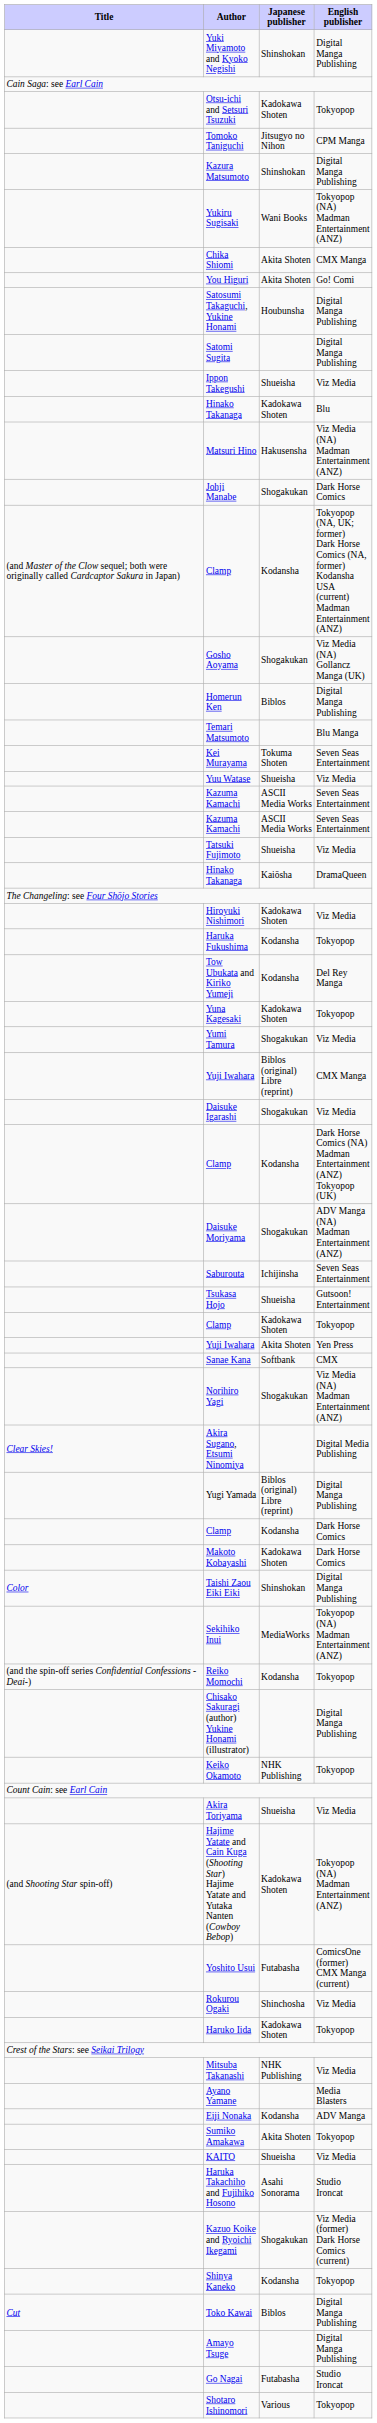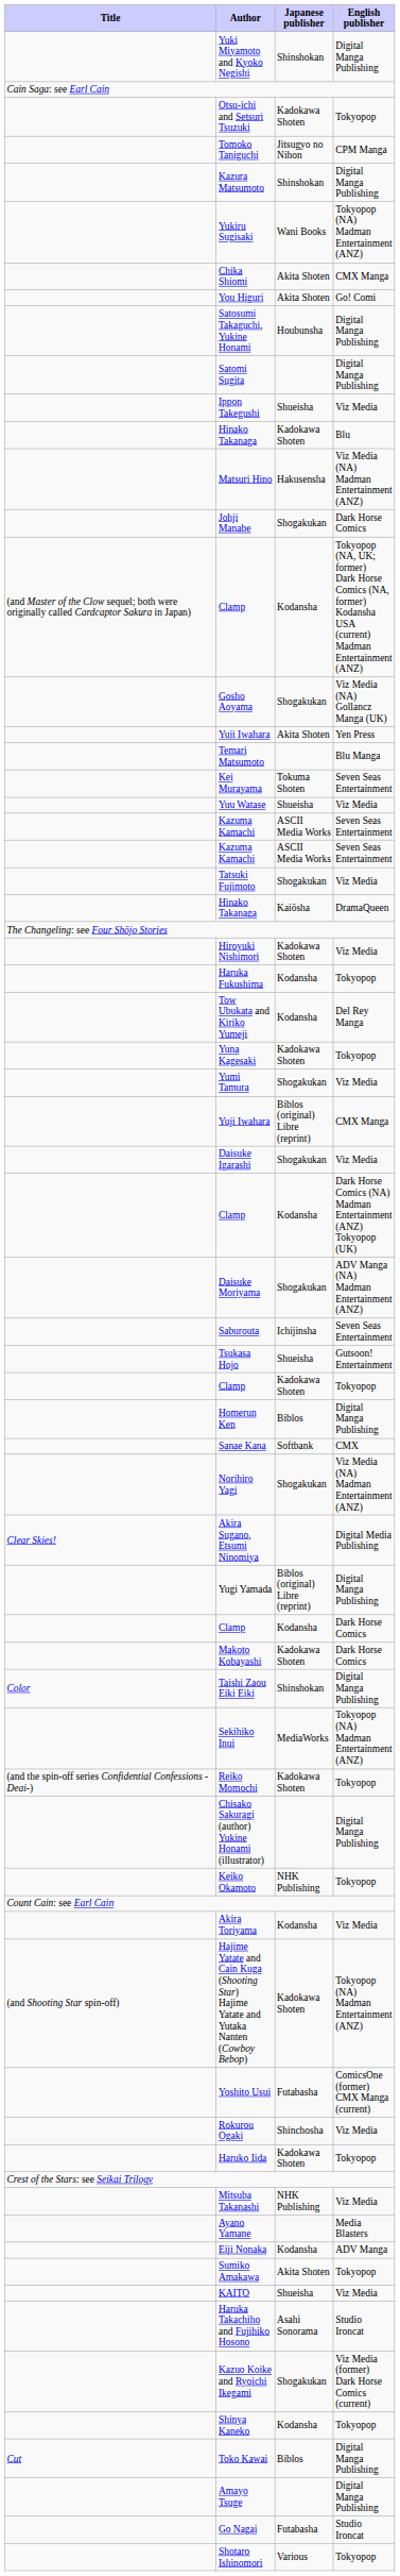rows swapped: Yuji Iwahara / Yen Press <-> Homerun Ken
Tatsuki Fujimoto | Japanese publisher: Shueisha -> Shogakukan
Reiko Momochi | Japanese publisher: Kodansha -> Kadokawa Shoten
Akira Toriyama | Japanese publisher: Shueisha -> Kodansha
